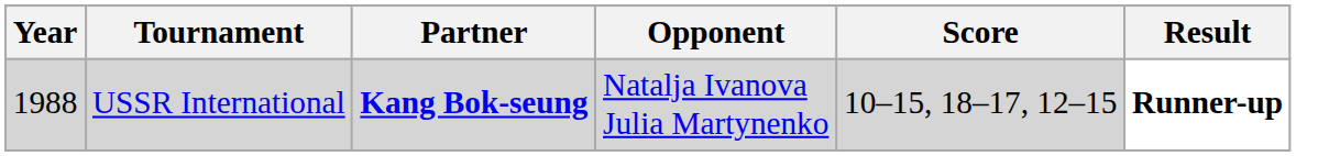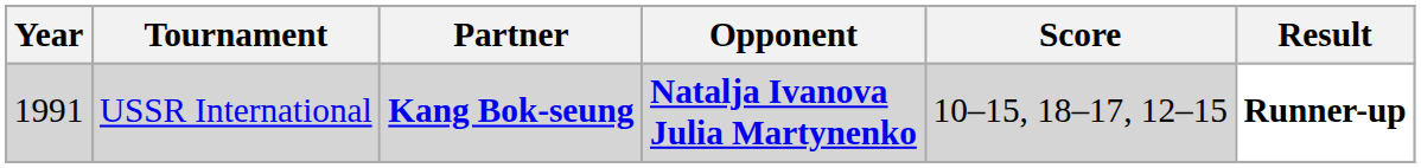USSR International | Year: 1988 -> 1991
USSR International | Opponent: normal -> bold
